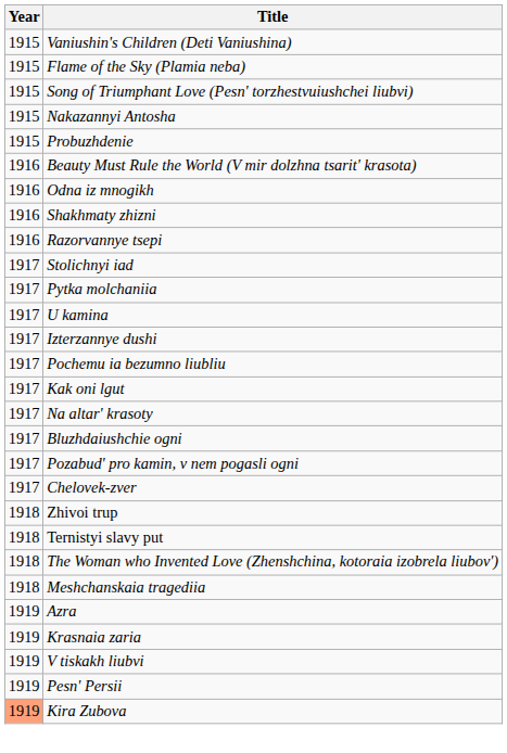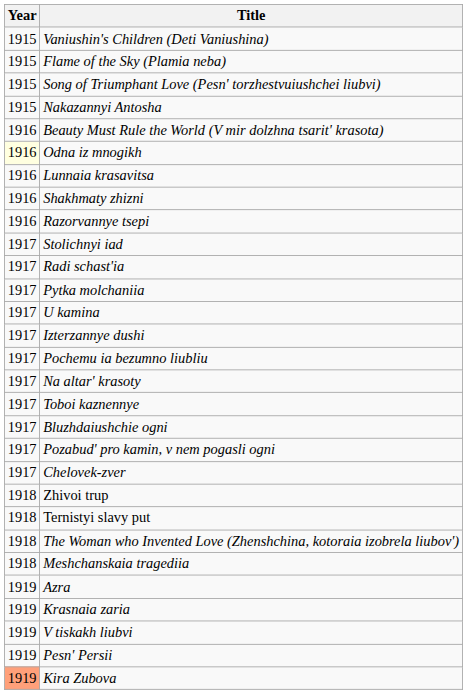- row: 1915 | Probuzhdenie
Odna iz mnogikh | Year: no background -> lightyellow background
+ row: 1916 | Lunnaia krasavitsa
+ row: 1917 | Radi schast'ia
- row: 1917 | Kak oni lgut
+ row: 1917 | Toboi kaznennye
